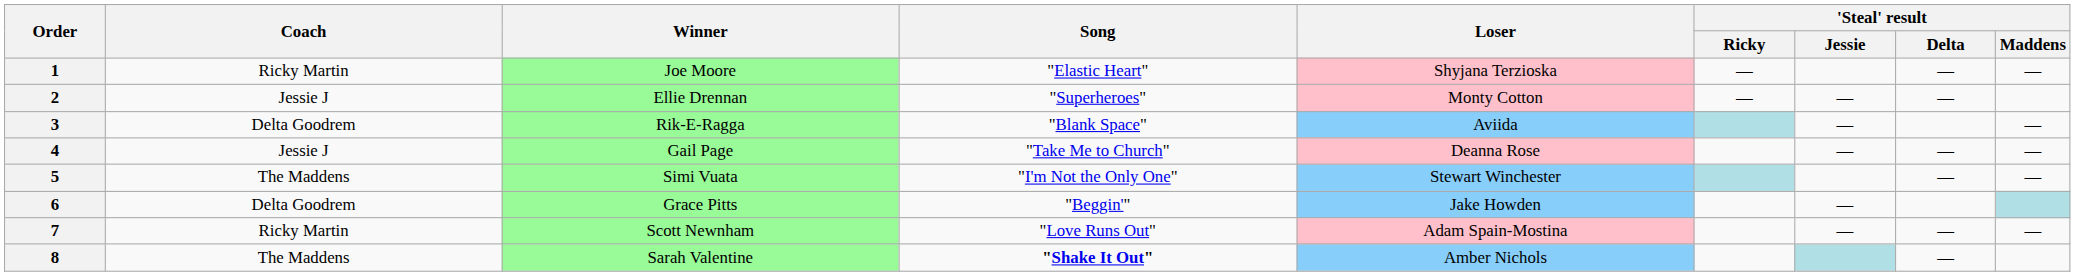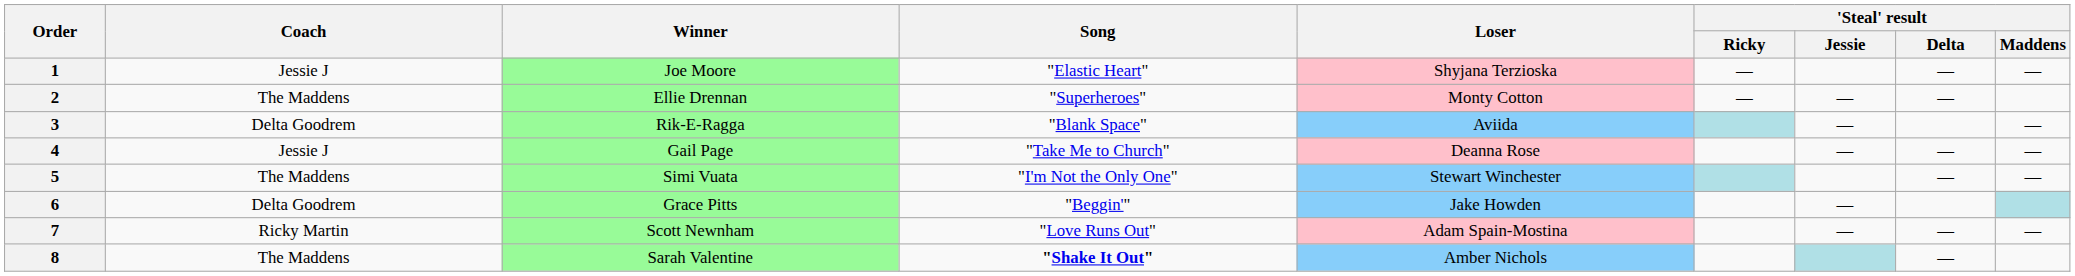1 | Coach: Ricky Martin -> Jessie J
2 | Coach: Jessie J -> The Maddens
